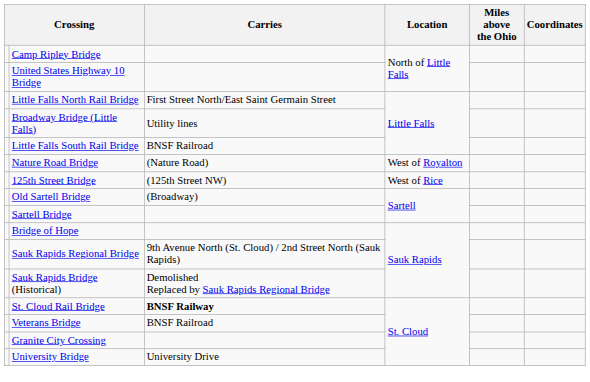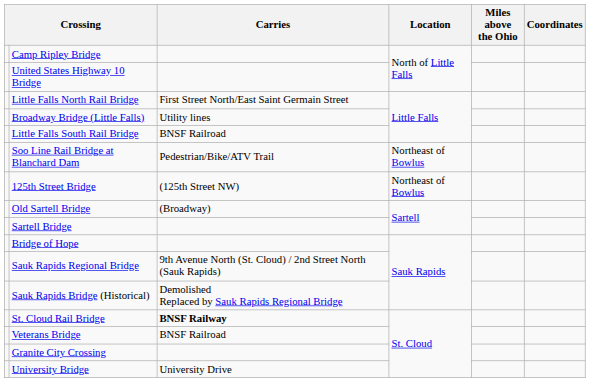+ row: Soo Line Rail Bridge at Blanchard Dam | Pedestrian/Bike/ATV Trail | Northeast of Bowlus
- row: Nature Road Bridge | (Nature Road) | West of Royalton
125th Street Bridge | Location: West of Rice -> Northeast of Bowlus
